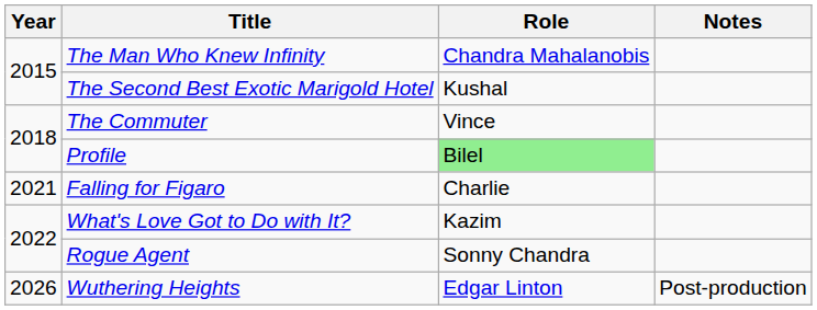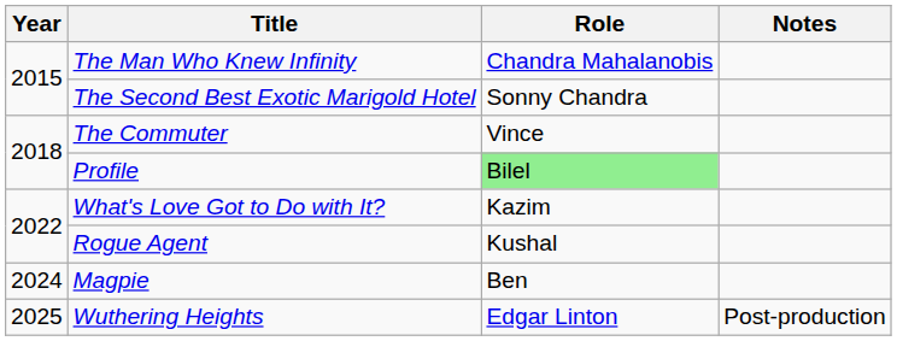The Second Best Exotic Marigold Hotel | Role: Kushal -> Sonny Chandra
- row: 2021 | Falling for Figaro | Charlie
Rogue Agent | Role: Sonny Chandra -> Kushal
+ row: 2024 | Magpie | Ben
Wuthering Heights | Year: 2026 -> 2025
